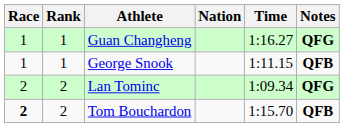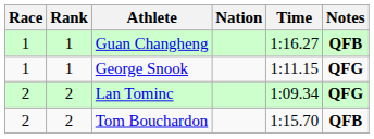Guan Changheng | Notes: QFG -> QFB
George Snook | Notes: QFB -> QFG
Tom Bouchardon | Race: bold -> normal
